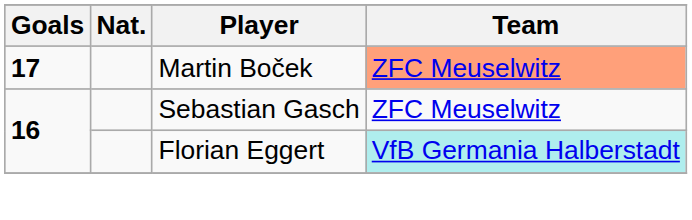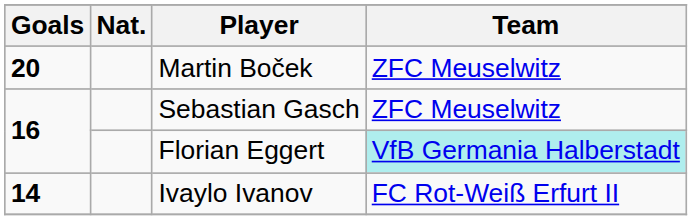Martin Boček | Goals: 17 -> 20
Martin Boček | Team: lightsalmon background -> no background
+ row: 14 | Ivaylo Ivanov | FC Rot-Weiß Erfurt II
